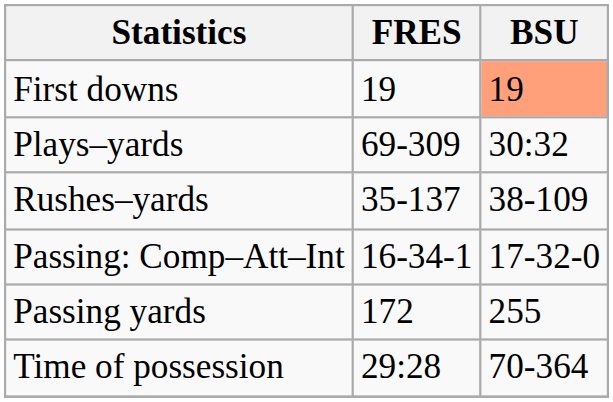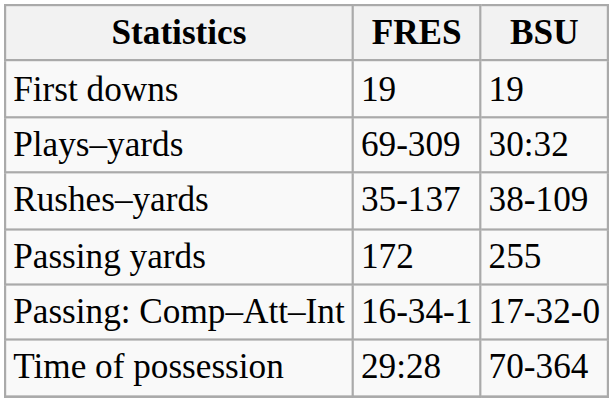First downs | BSU: lightsalmon background -> no background
rows swapped: Passing yards <-> Passing: Comp–Att–Int
